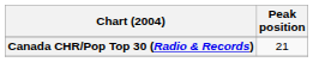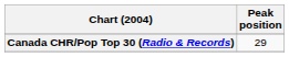Canada CHR/Pop Top 30 (Radio & Records) | Peak position: 21 -> 29
